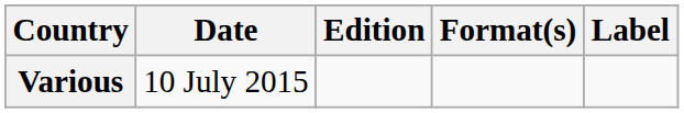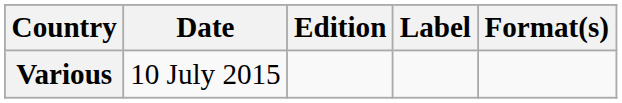columns swapped: Format(s) <-> Label
